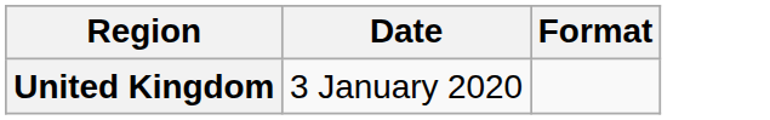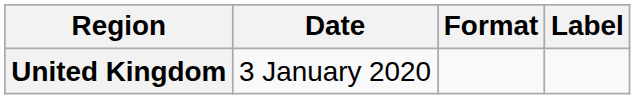+ column: Label
